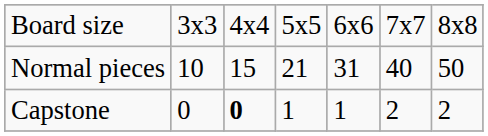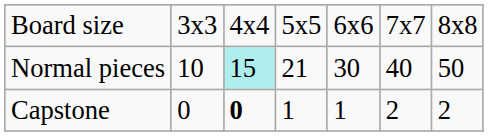Normal pieces | column 3: no background -> paleturquoise background
Normal pieces | column 5: 31 -> 30
